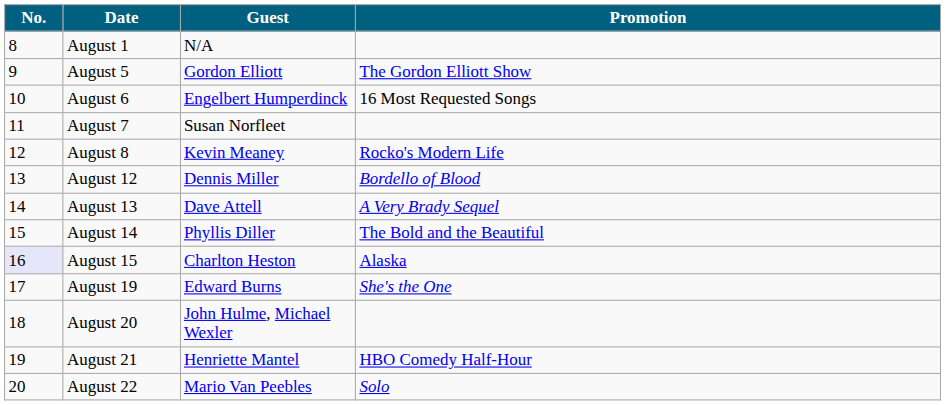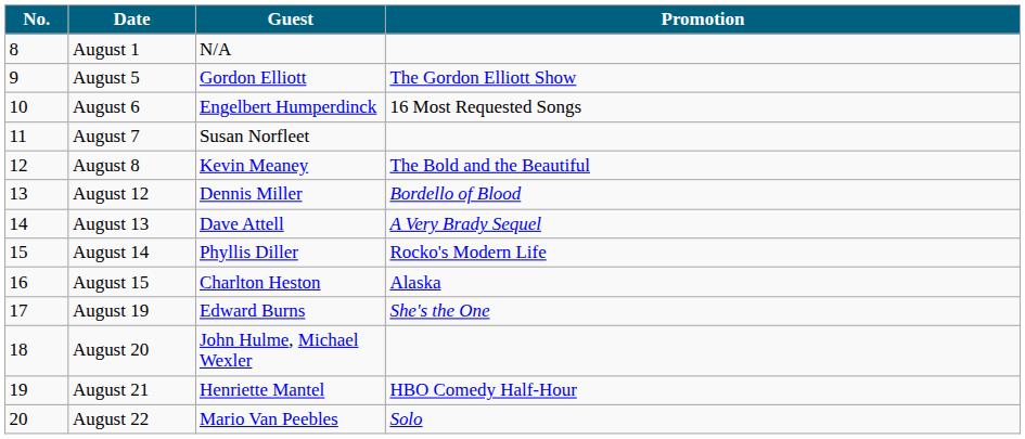August 8 | Promotion: Rocko's Modern Life -> The Bold and the Beautiful
August 14 | Promotion: The Bold and the Beautiful -> Rocko's Modern Life
August 15 | No.: lavender background -> no background
